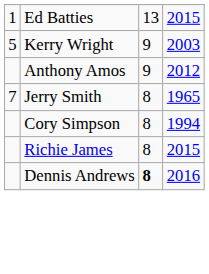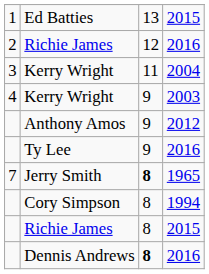+ row: 2 | Richie James | 12 | 2016
+ row: 3 | Kerry Wright | 11 | 2004
Kerry Wright / 2003 | column 1: 5 -> 4
+ row: Ty Lee | 9 | 2016
Jerry Smith | column 3: normal -> bold
